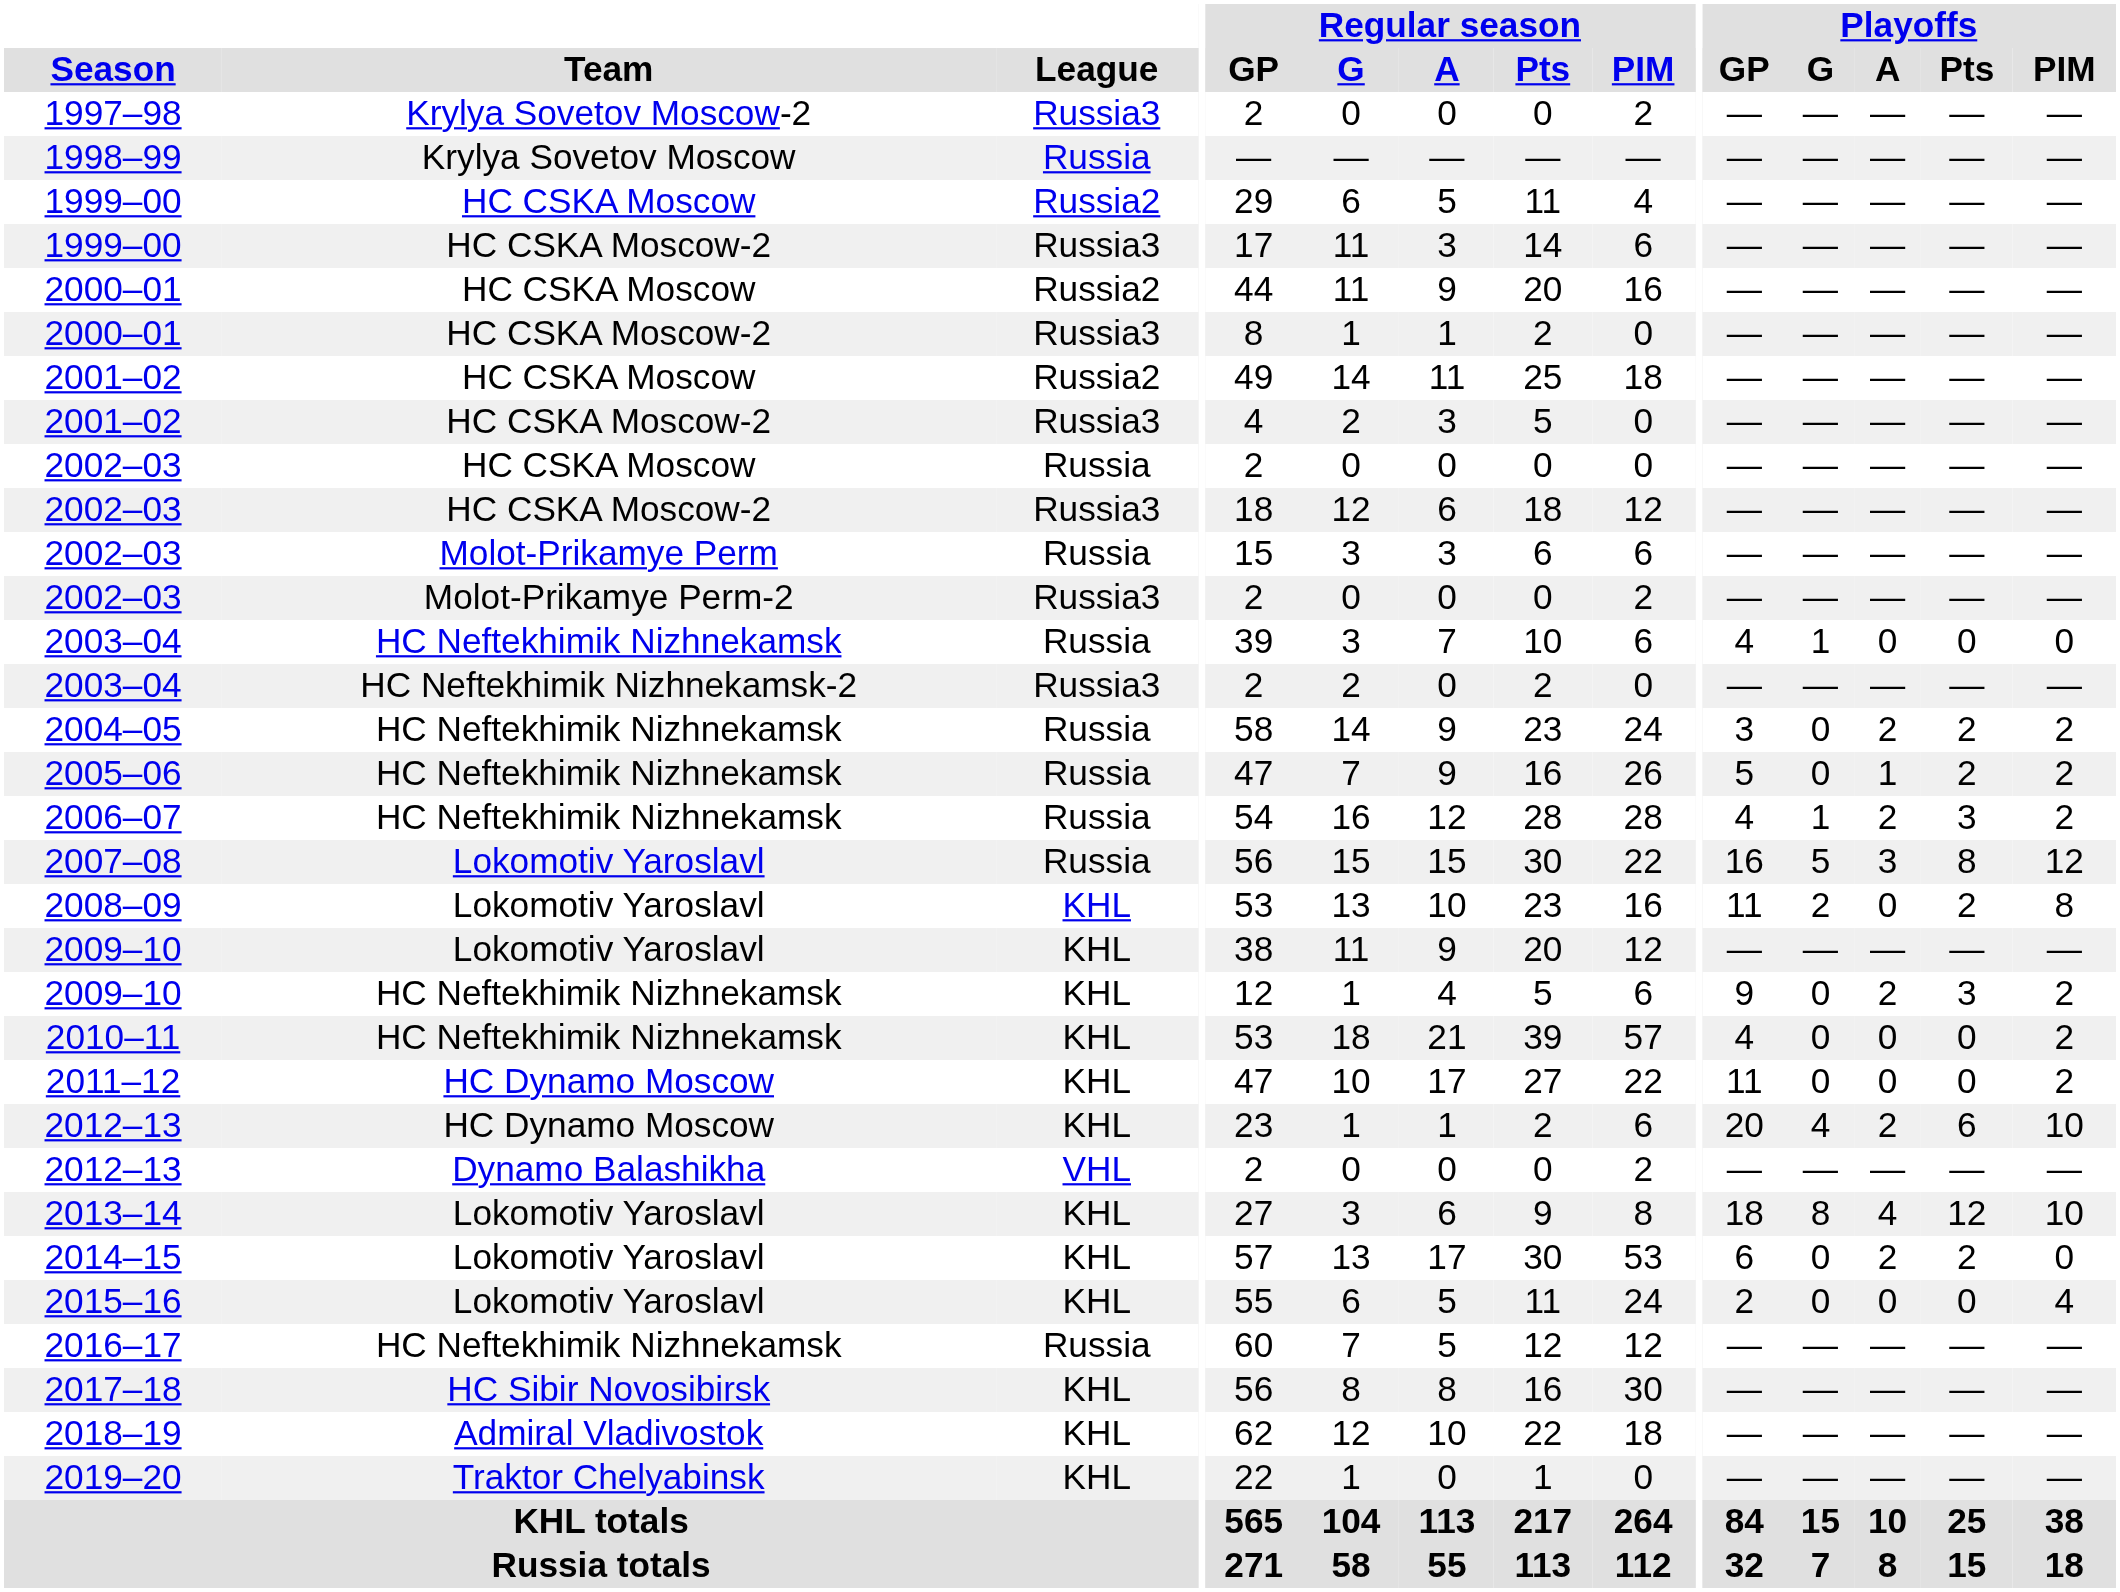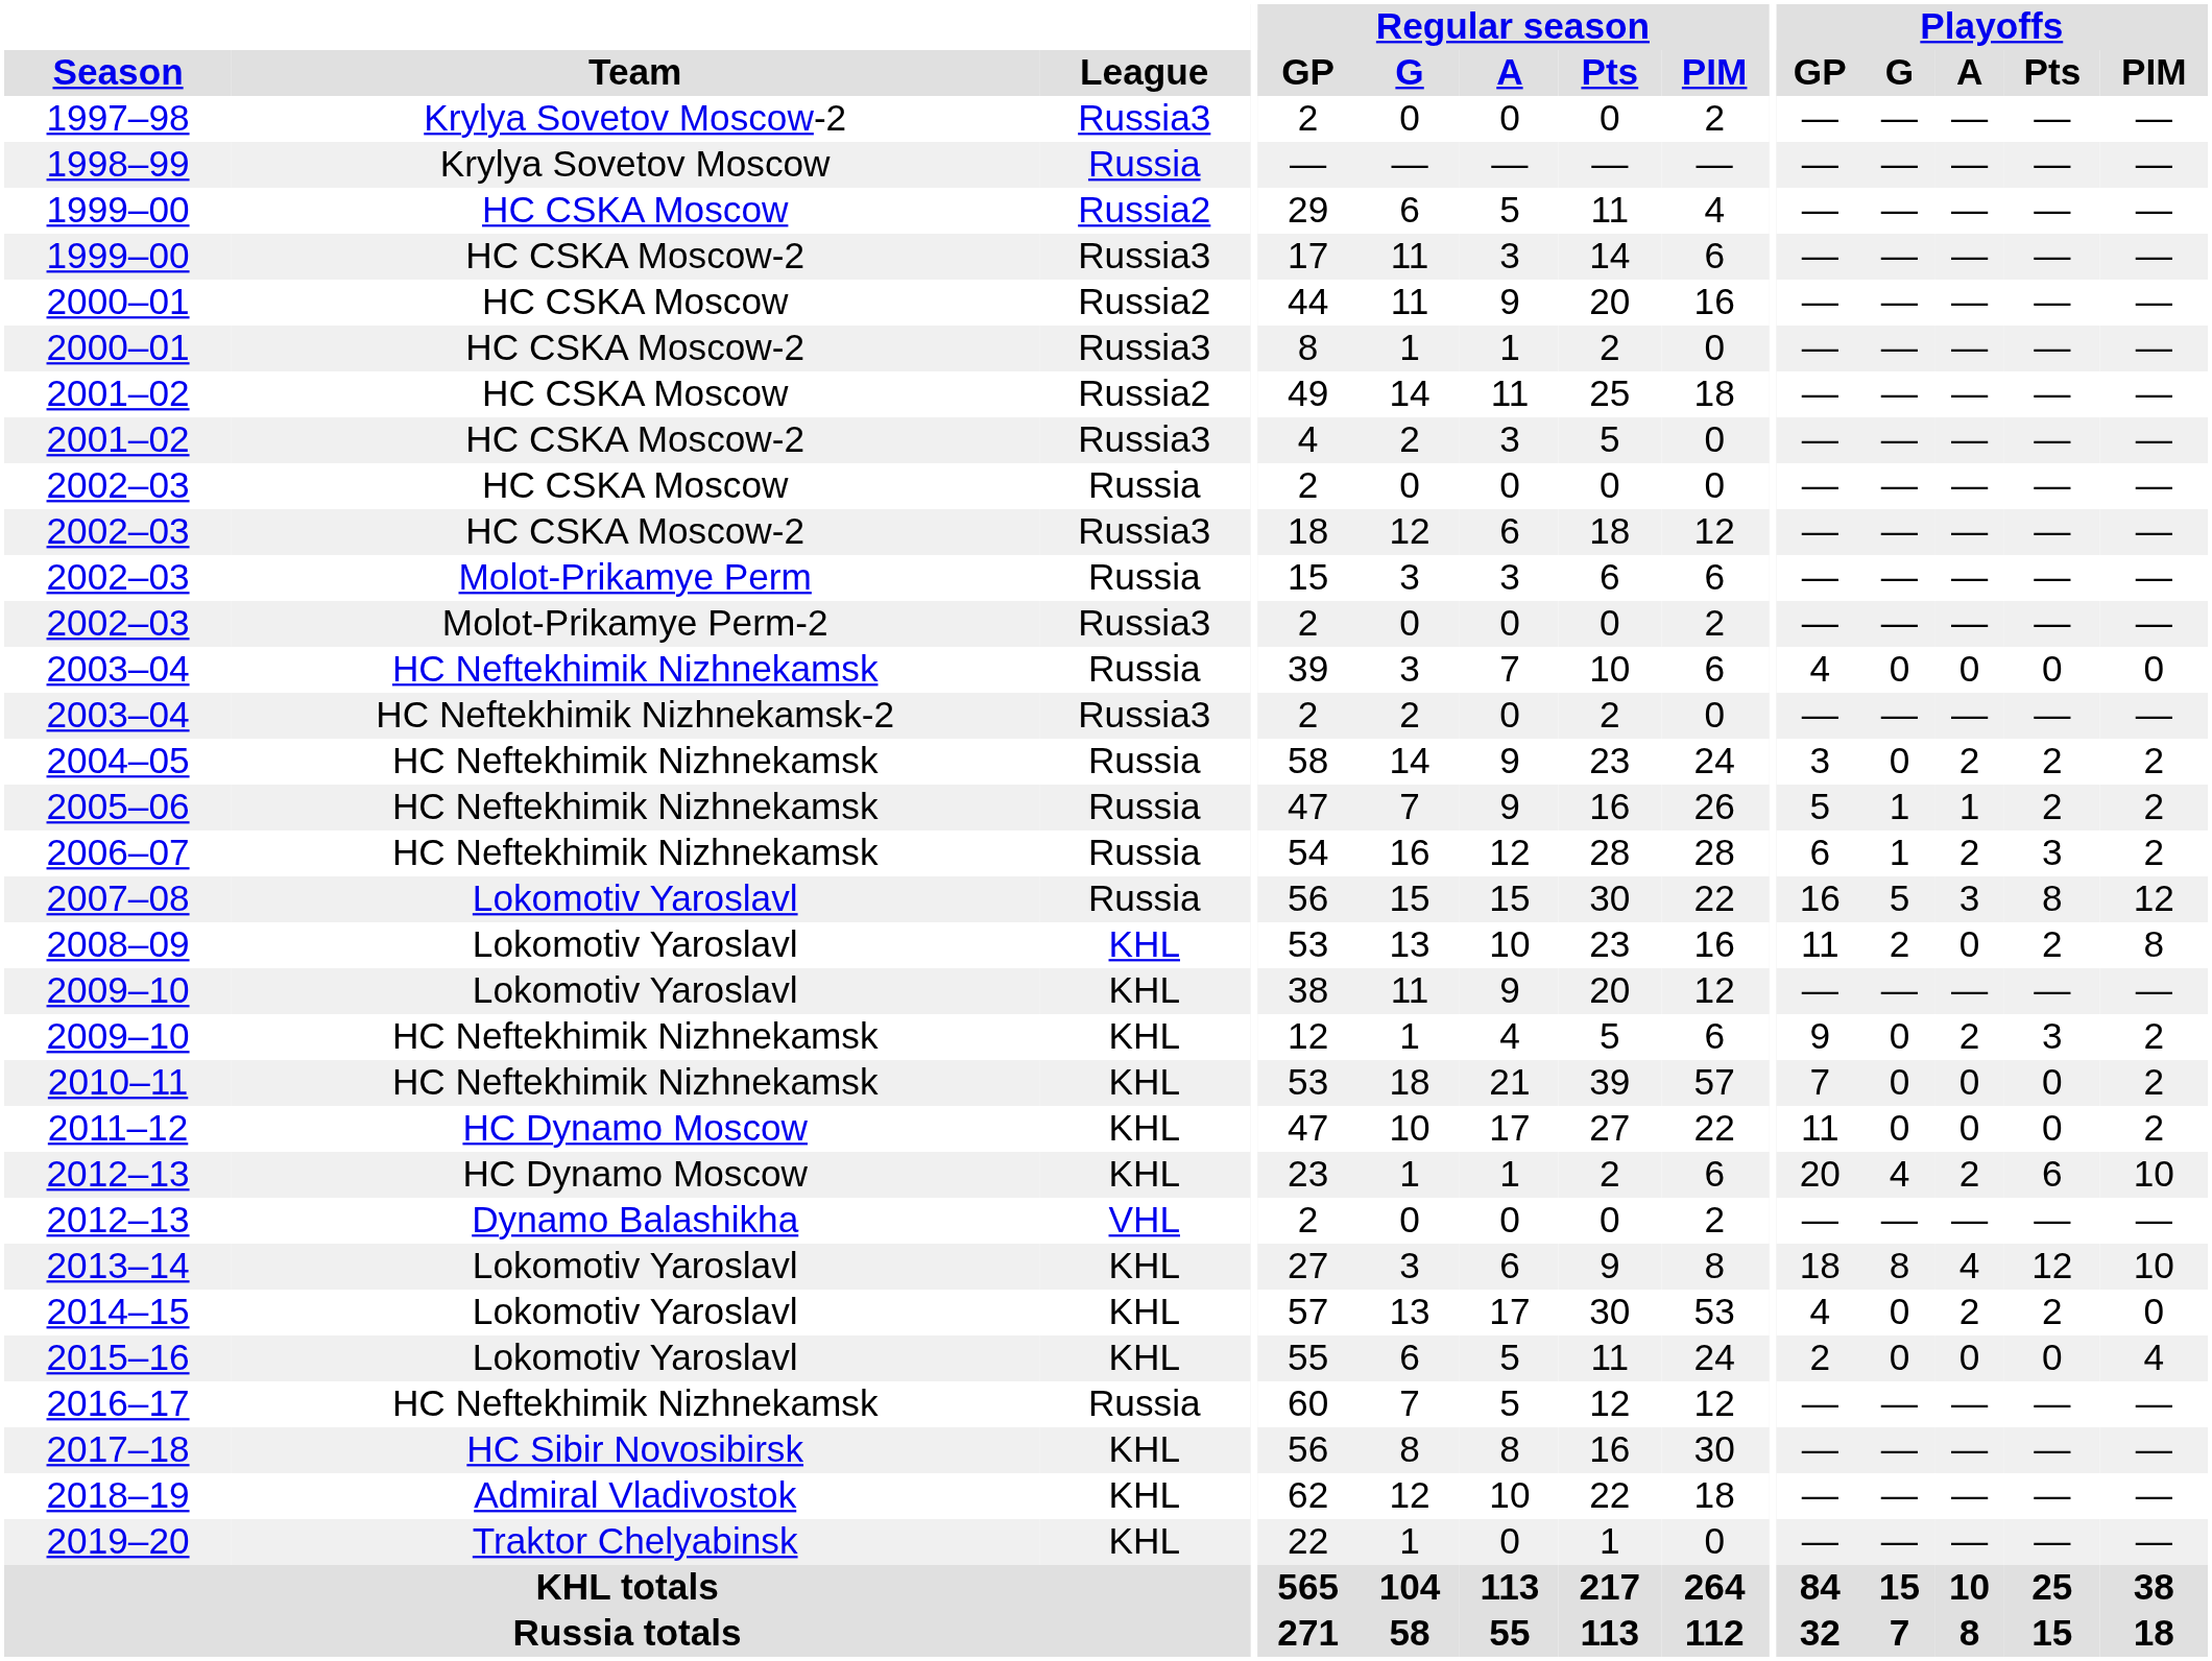2003–04 / HC Neftekhimik Nizhnekamsk | Playoffs / G: 1 -> 0
2005–06 | Playoffs / G: 0 -> 1
2006–07 | Playoffs / GP: 4 -> 6
2010–11 | Playoffs / GP: 4 -> 7
2014–15 | Playoffs / GP: 6 -> 4
